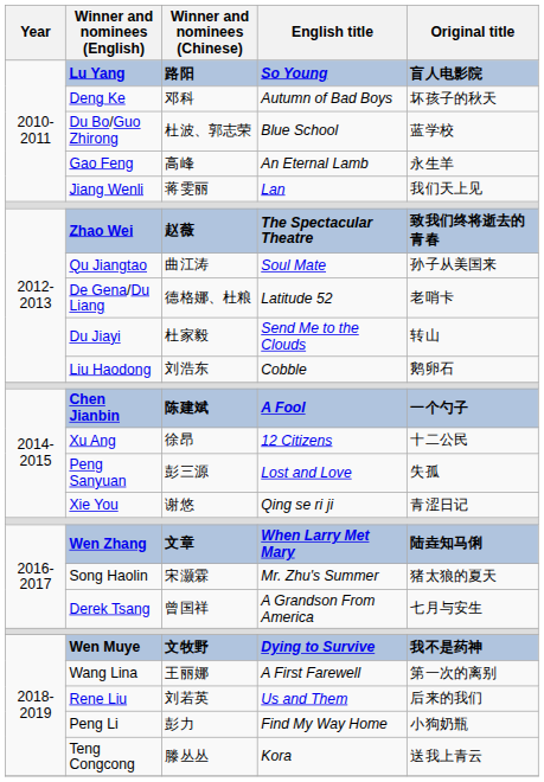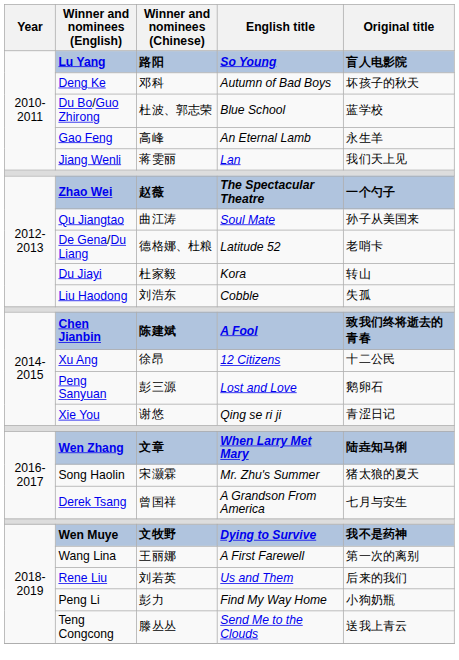Zhao Wei | Original title: 致我们终将逝去的青春 -> 一个勺子
Du Jiayi | English title: Send Me to the Clouds -> Kora
Liu Haodong | Original title: 鹅卵石 -> 失孤
Chen Jianbin | Original title: 一个勺子 -> 致我们终将逝去的青春
Peng Sanyuan | Original title: 失孤 -> 鹅卵石
Teng Congcong | English title: Kora -> Send Me to the Clouds
